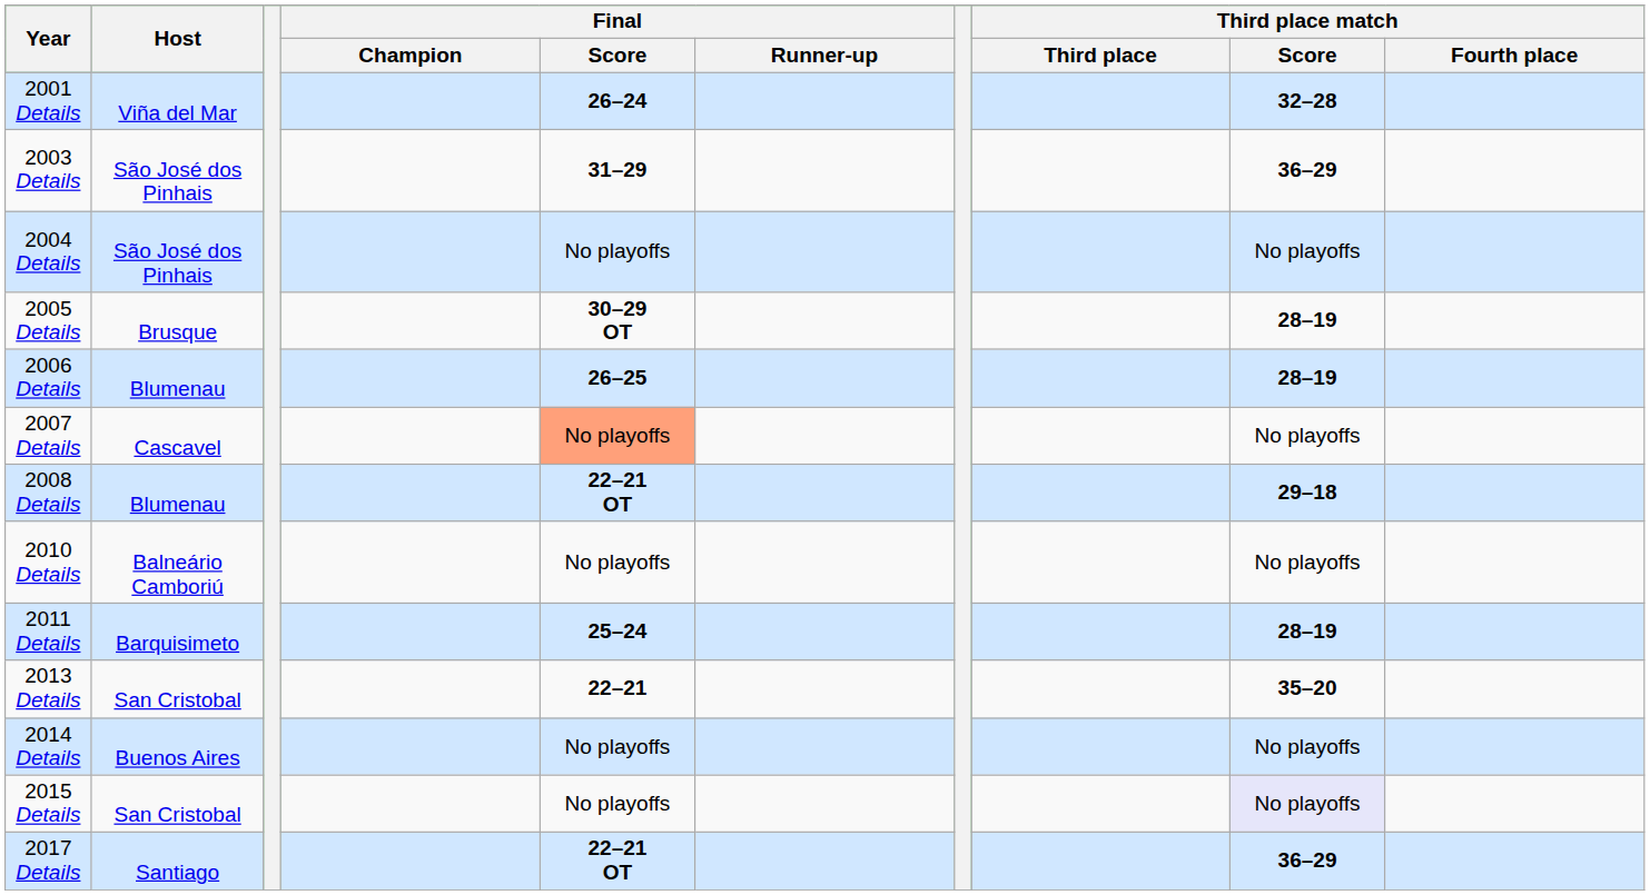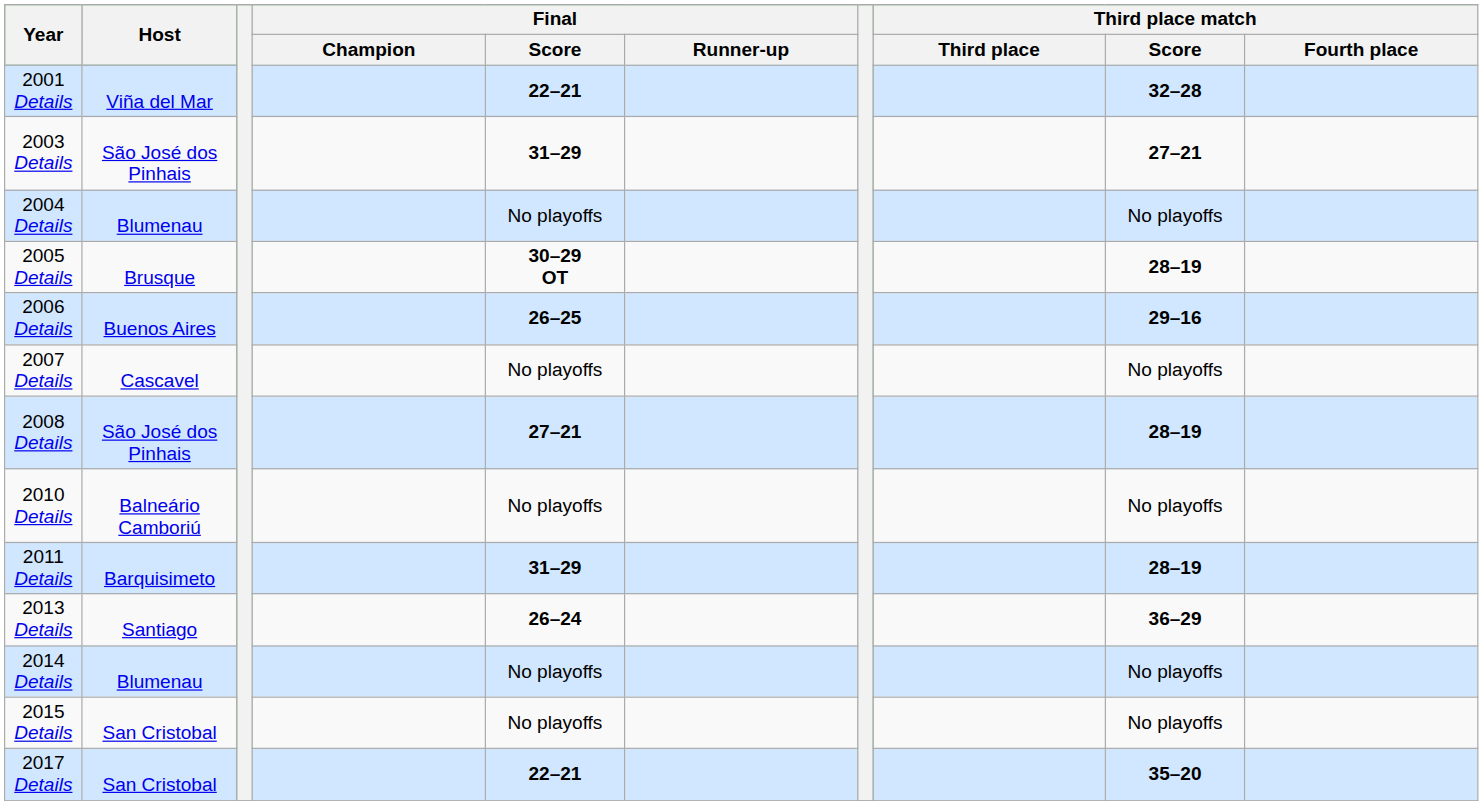2001 Details | Final / Score: 26–24 -> 22–21
2003 Details | Third place match / Score: 36–29 -> 27–21
2004 Details | Host: São José dos Pinhais -> Blumenau
2006 Details | Host: Blumenau -> Buenos Aires
2006 Details | Third place match / Score: 28–19 -> 29–16
2007 Details | Final / Score: lightsalmon background -> no background
2008 Details | Host: Blumenau -> São José dos Pinhais
2008 Details | Final / Score: 22–21 OT -> 27–21
2008 Details | Third place match / Score: 29–18 -> 28–19
2011 Details | Final / Score: 25–24 -> 31–29
2013 Details | Host: San Cristobal -> Santiago
2013 Details | Final / Score: 22–21 -> 26–24
2013 Details | Third place match / Score: 35–20 -> 36–29
2014 Details | Host: Buenos Aires -> Blumenau
2015 Details | Third place match / Score: lavender background -> no background
2017 Details | Host: Santiago -> San Cristobal
2017 Details | Final / Score: 22–21 OT -> 22–21
2017 Details | Third place match / Score: 36–29 -> 35–20
